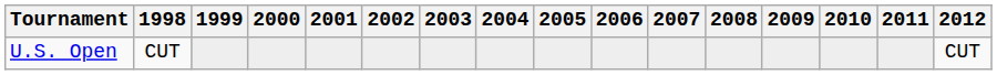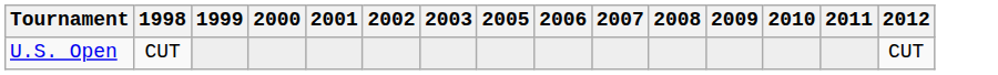- column: 2004
